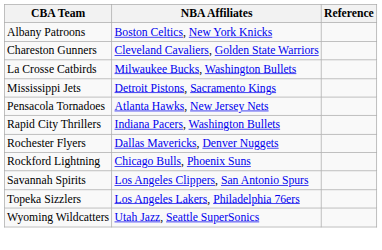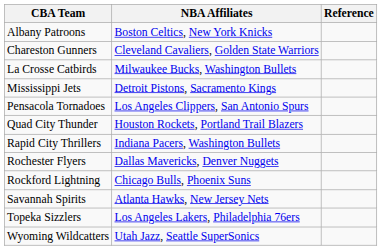Pensacola Tornadoes | NBA Affiliates: Atlanta Hawks, New Jersey Nets -> Los Angeles Clippers, San Antonio Spurs
+ row: Quad City Thunder | Houston Rockets, Portland Trail Blazers
Savannah Spirits | NBA Affiliates: Los Angeles Clippers, San Antonio Spurs -> Atlanta Hawks, New Jersey Nets
